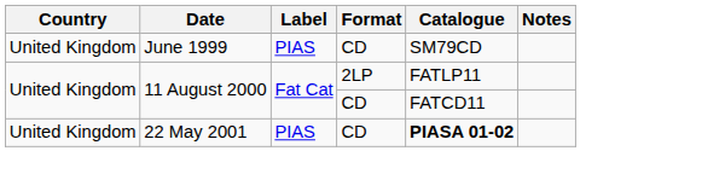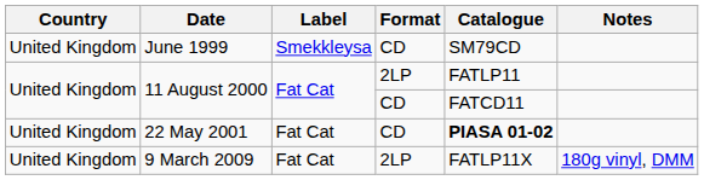June 1999 | Label: PIAS -> Smekkleysa
22 May 2001 | Label: PIAS -> Fat Cat
+ row: United Kingdom | 9 March 2009 | Fat Cat | 2LP | FATLP11X | 180g vinyl, DMM
